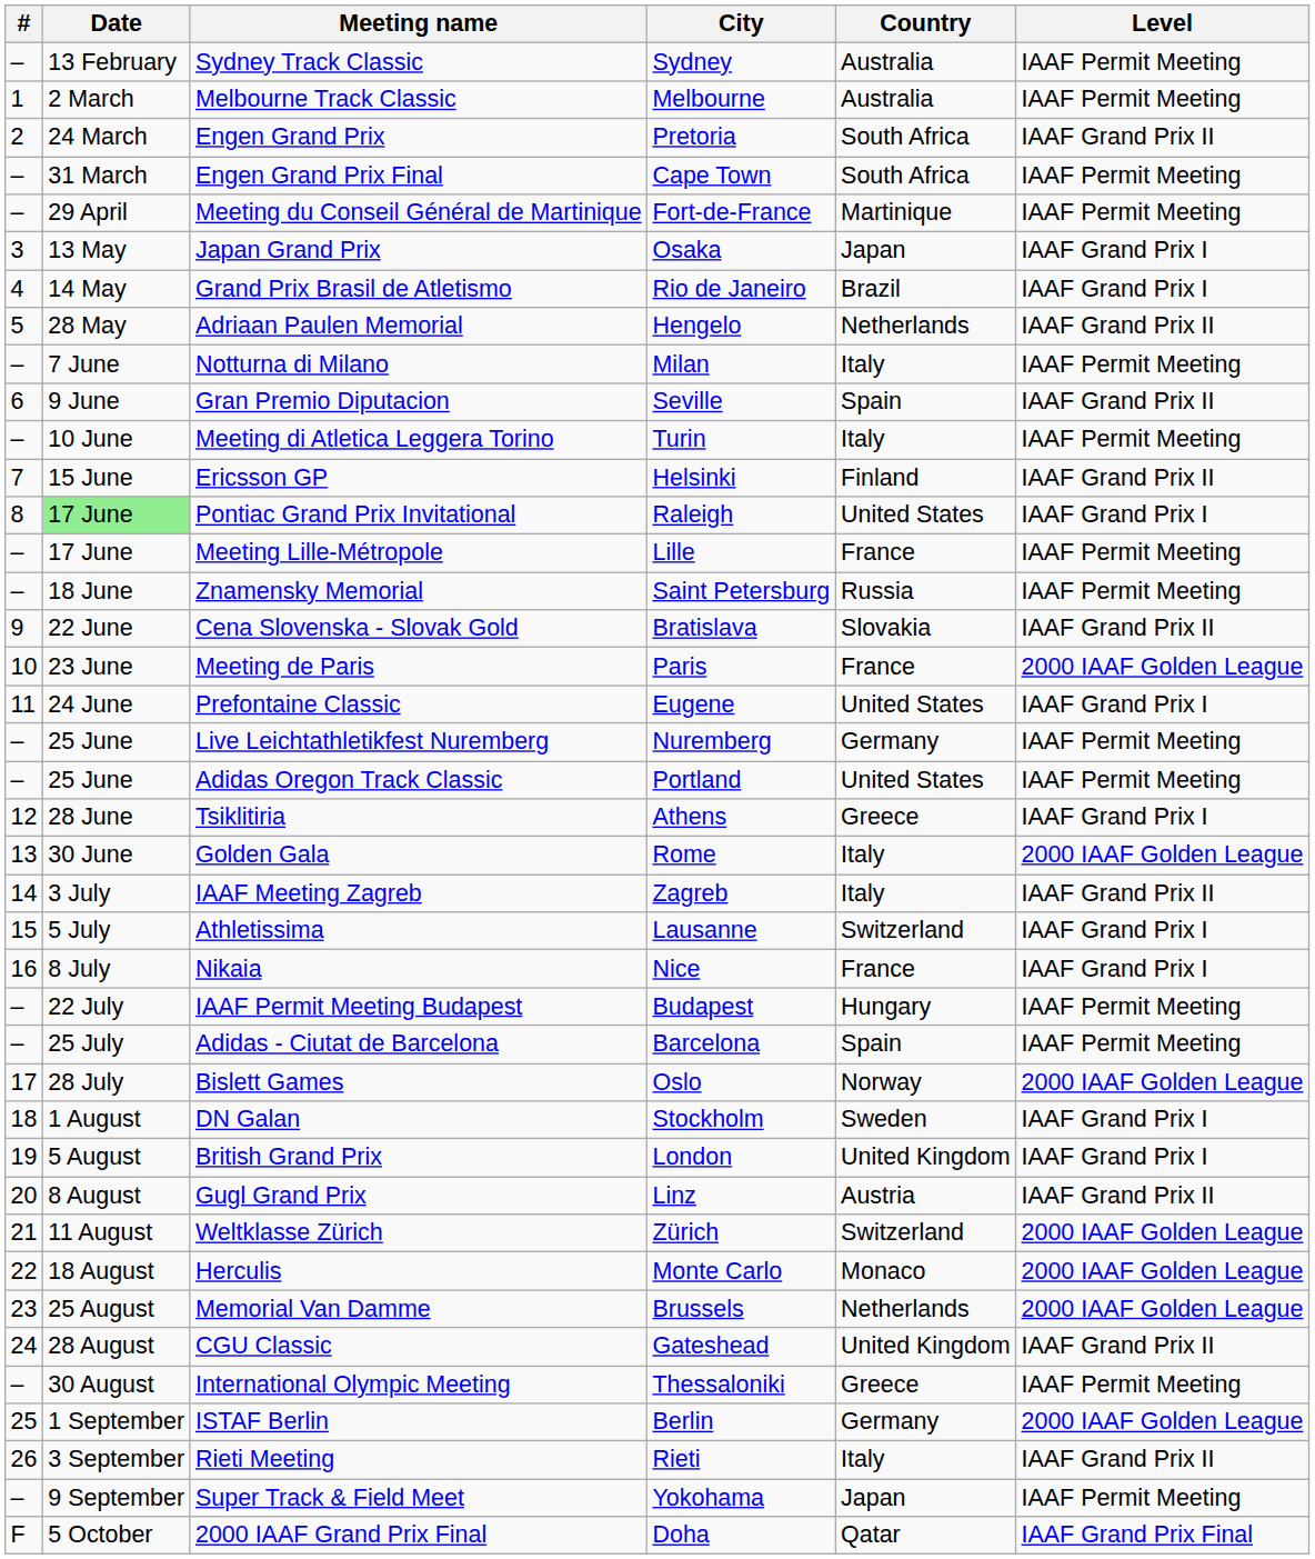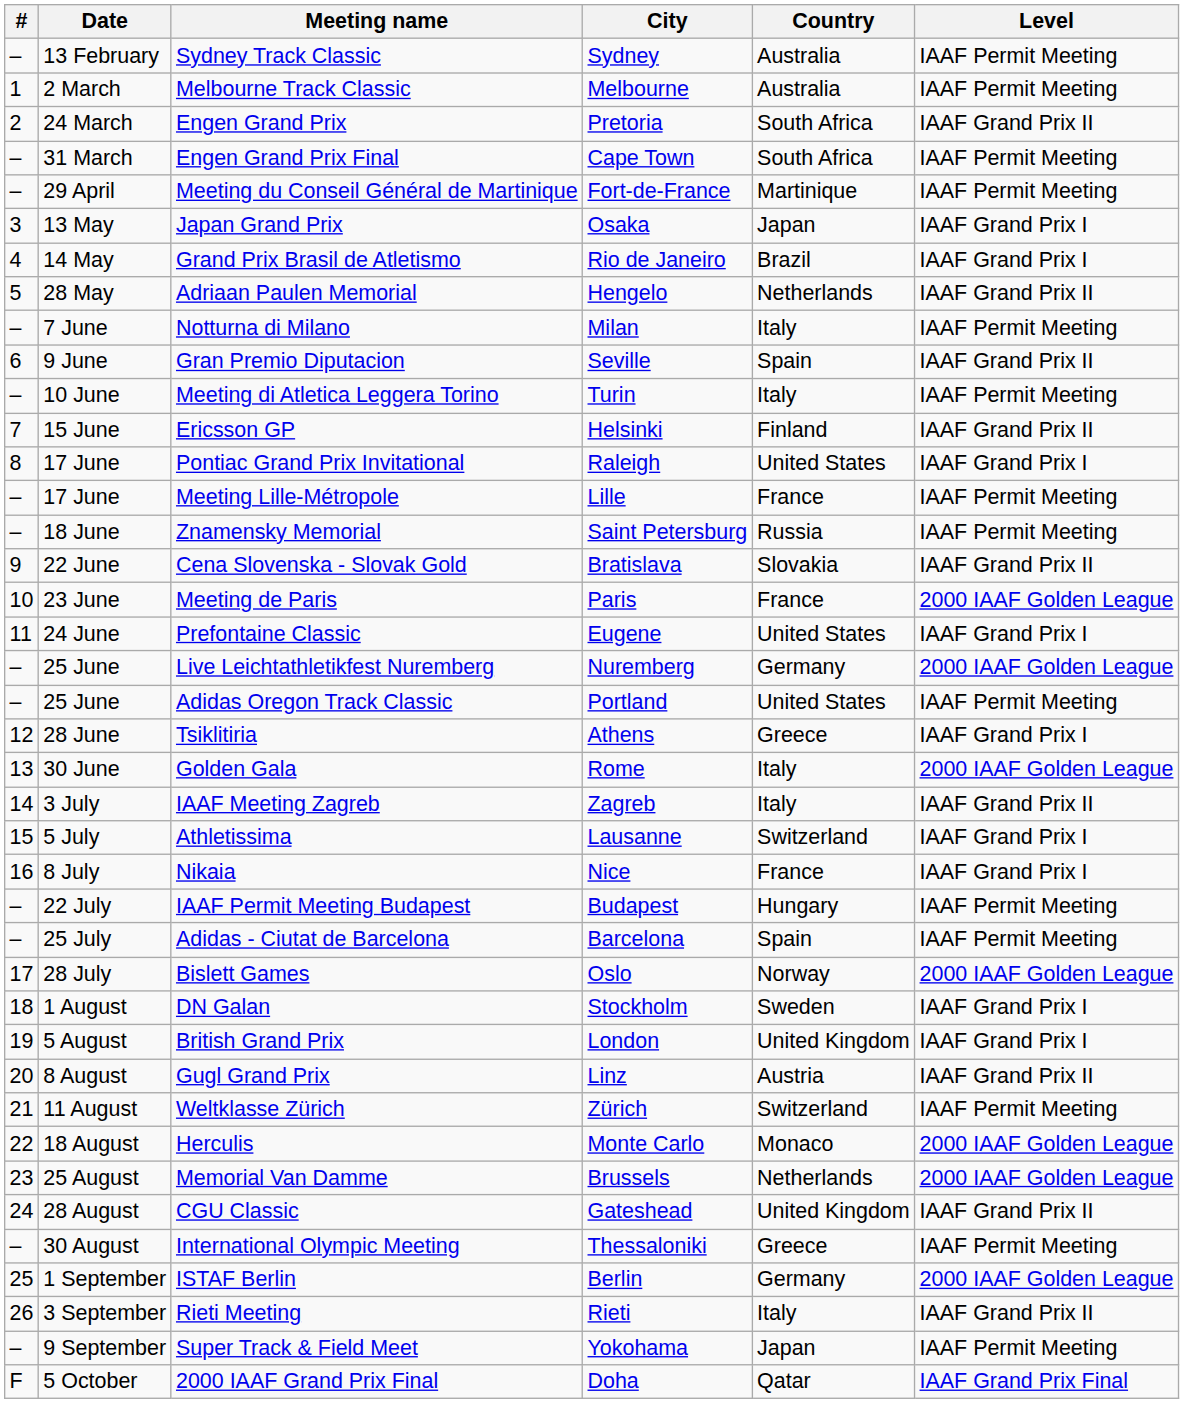Pontiac Grand Prix Invitational | Date: lightgreen background -> no background
Live Leichtathletikfest Nuremberg | Level: IAAF Permit Meeting -> 2000 IAAF Golden League
Weltklasse Zürich | Level: 2000 IAAF Golden League -> IAAF Permit Meeting
